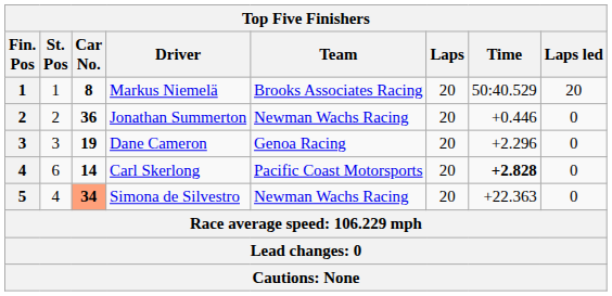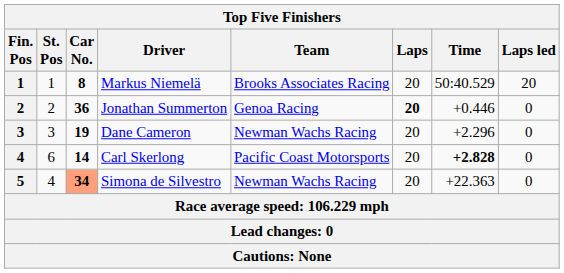Jonathan Summerton | Team: Newman Wachs Racing -> Genoa Racing
Jonathan Summerton | Laps: normal -> bold
Dane Cameron | Team: Genoa Racing -> Newman Wachs Racing
